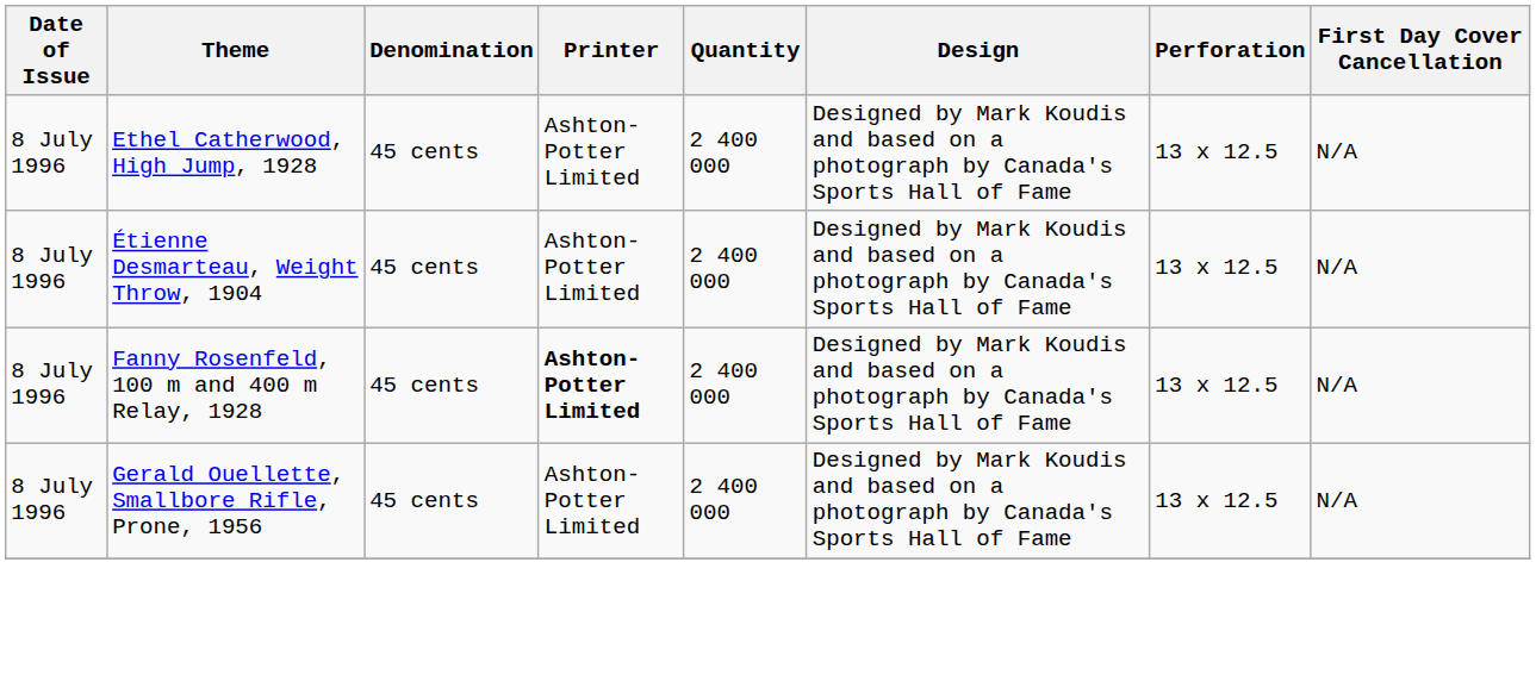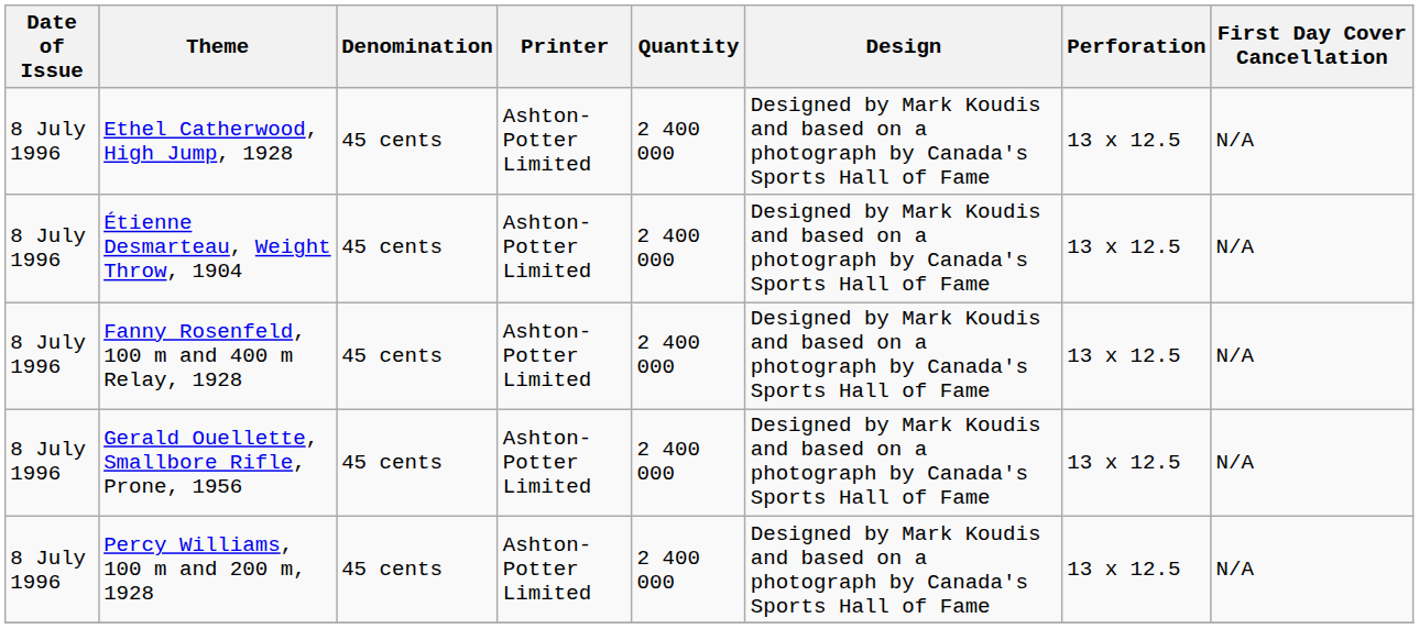Fanny Rosenfeld, 100 m and 400 m Relay, 1928 | Printer: bold -> normal
+ row: 8 July 1996 | Percy Williams, 100 m and 200 m, 1928 | 45 cents | Ashton-Potter Limited | 2 400 000 | Designed by Mark Koudis and based on a photograph by Canada's Sports Hall of Fame | 13 x 12.5 | N/A
